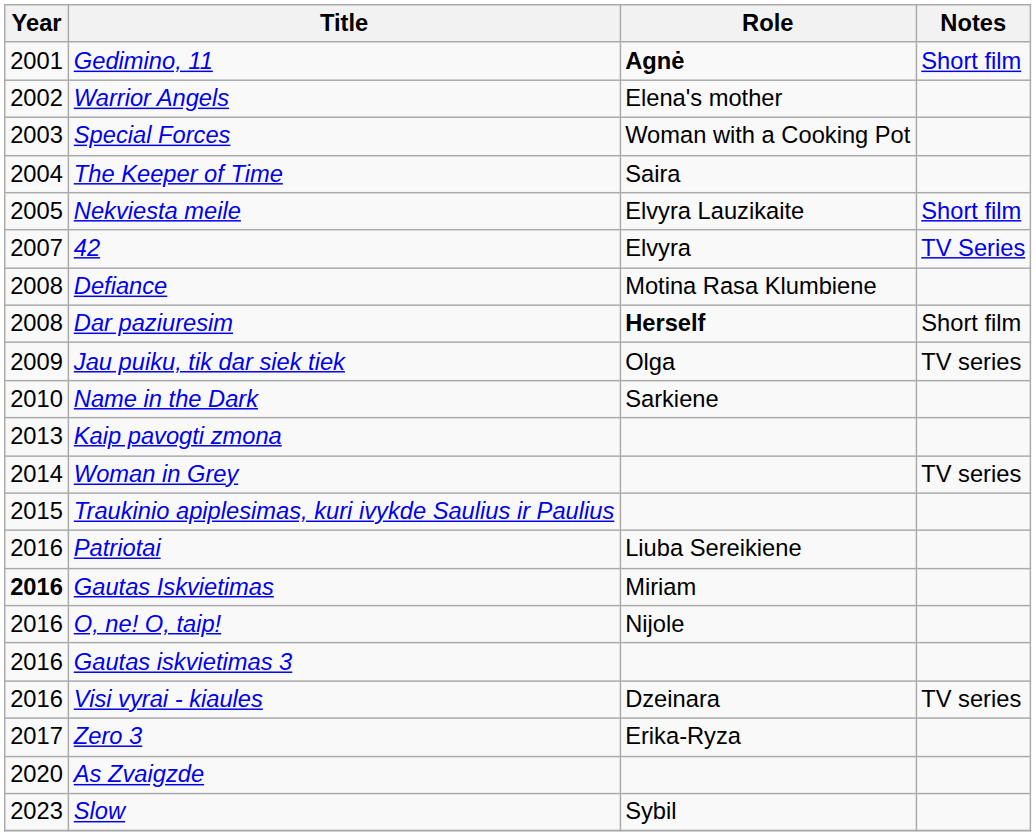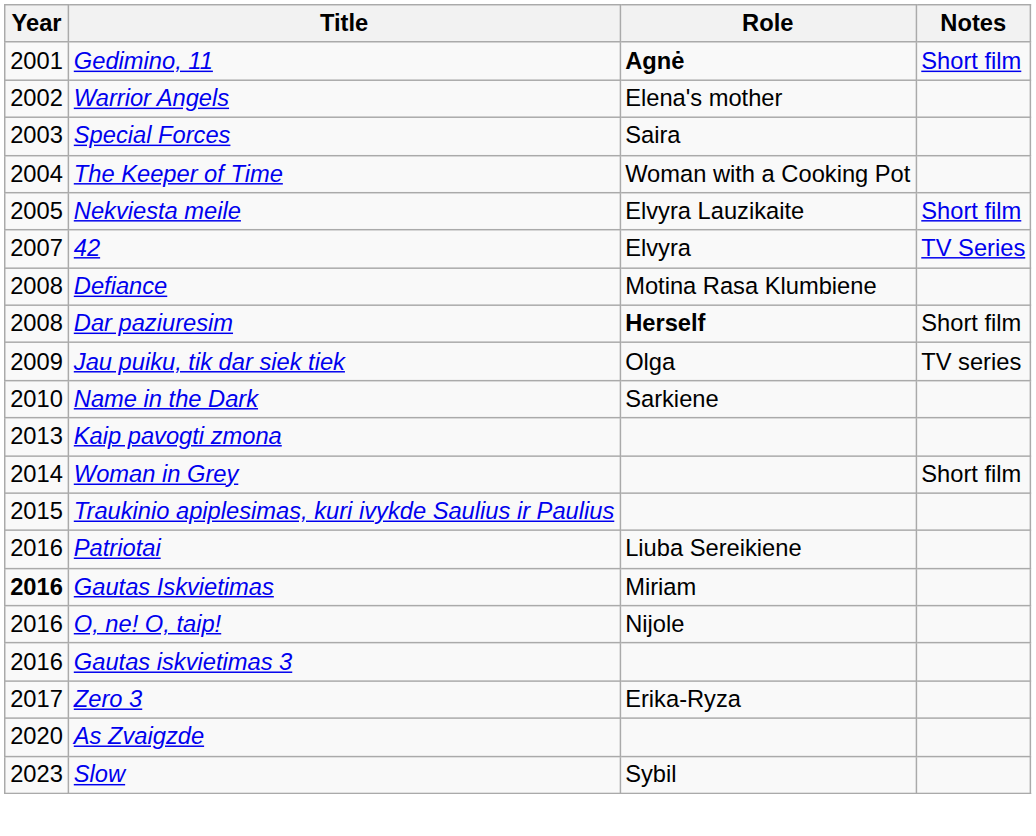Special Forces | Role: Woman with a Cooking Pot -> Saira
The Keeper of Time | Role: Saira -> Woman with a Cooking Pot
Woman in Grey | Notes: TV series -> Short film
- row: 2016 | Visi vyrai - kiaules | Dzeinara | TV series
